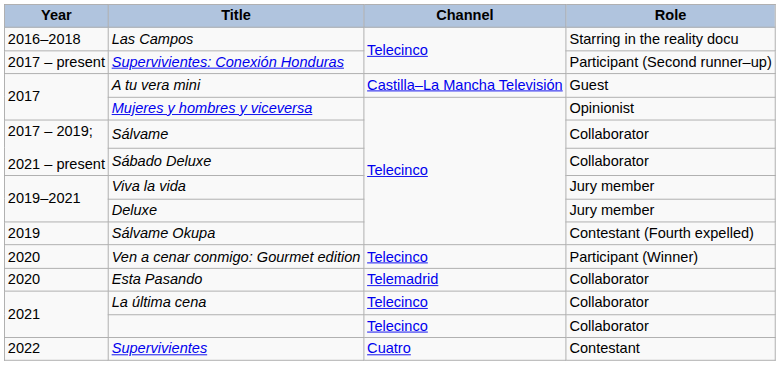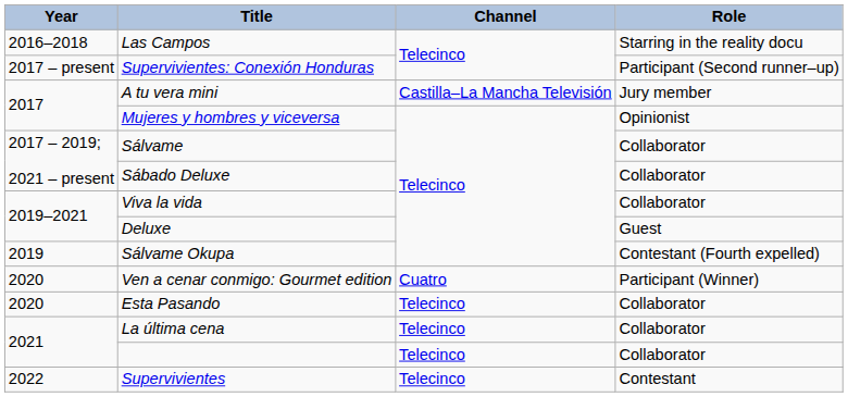A tu vera mini | Role: Guest -> Jury member
Viva la vida | Role: Jury member -> Collaborator
Deluxe | Role: Jury member -> Guest
Ven a cenar conmigo: Gourmet edition | Channel: Telecinco -> Cuatro
Esta Pasando | Channel: Telemadrid -> Telecinco
Supervivientes | Channel: Cuatro -> Telecinco
